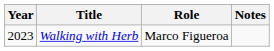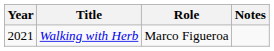Walking with Herb | Year: 2023 -> 2021
